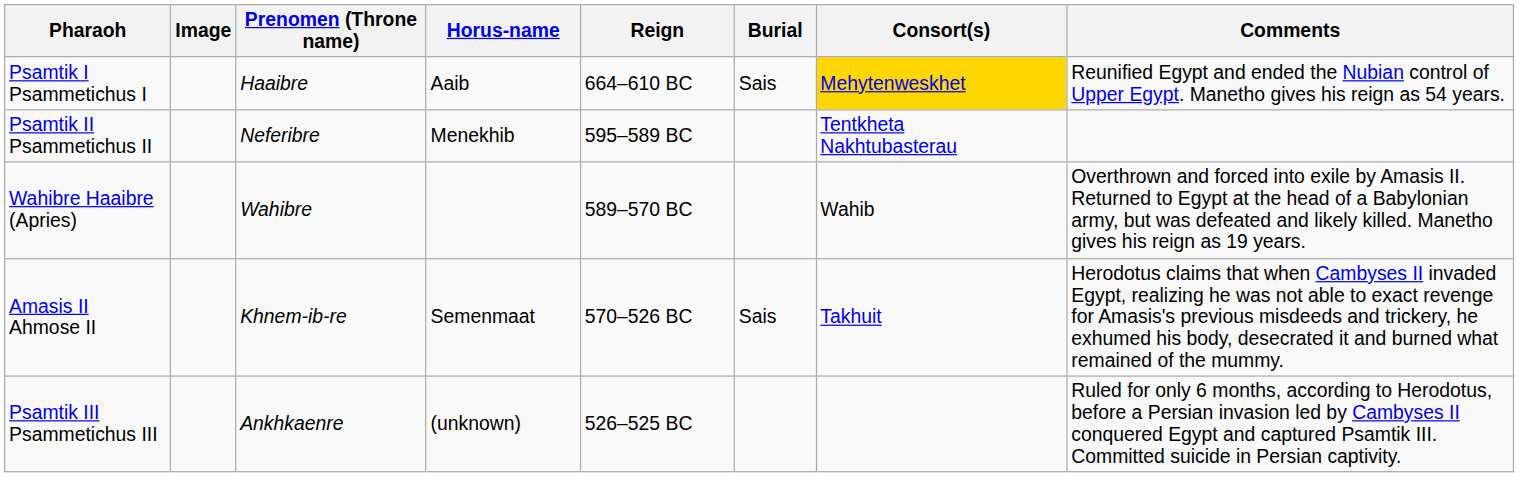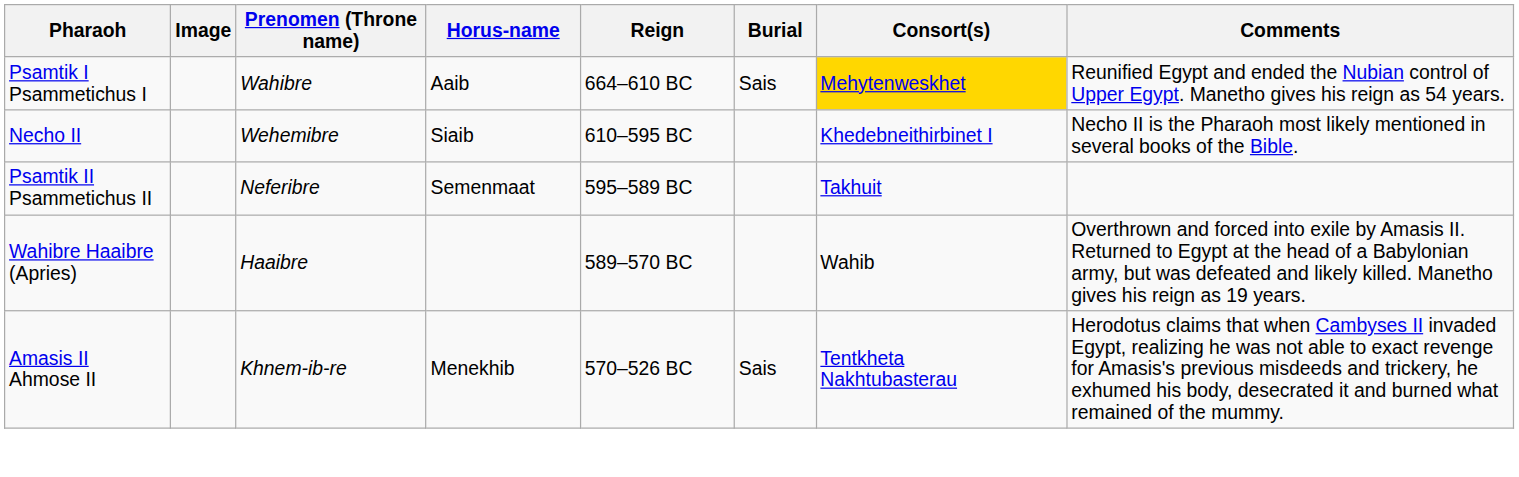Psamtik I Psammetichus I | Prenomen (Throne name): Haaibre -> Wahibre
+ row: Necho II | Wehemibre | Siaib | 610–595 BC | Khedebneithirbinet I | Necho II is the Pharaoh most likely mentioned in several books of the Bible.
Psamtik II Psammetichus II | Horus-name: Menekhib -> Semenmaat
Psamtik II Psammetichus II | Consort(s): Tentkheta Nakhtubasterau -> Takhuit
Wahibre Haaibre (Apries) | Prenomen (Throne name): Wahibre -> Haaibre
Amasis II Ahmose II | Horus-name: Semenmaat -> Menekhib
Amasis II Ahmose II | Consort(s): Takhuit -> Tentkheta Nakhtubasterau
- row: Psamtik III Psammetichus III | Ankhkaenre | (unknown) | 526–525 BC | Ruled for only 6 months, according to Herodotus, before a Persian invasion led by Cambyses II conquered Egypt and captured Psamtik III. Committed suicide in Persian captivity.
